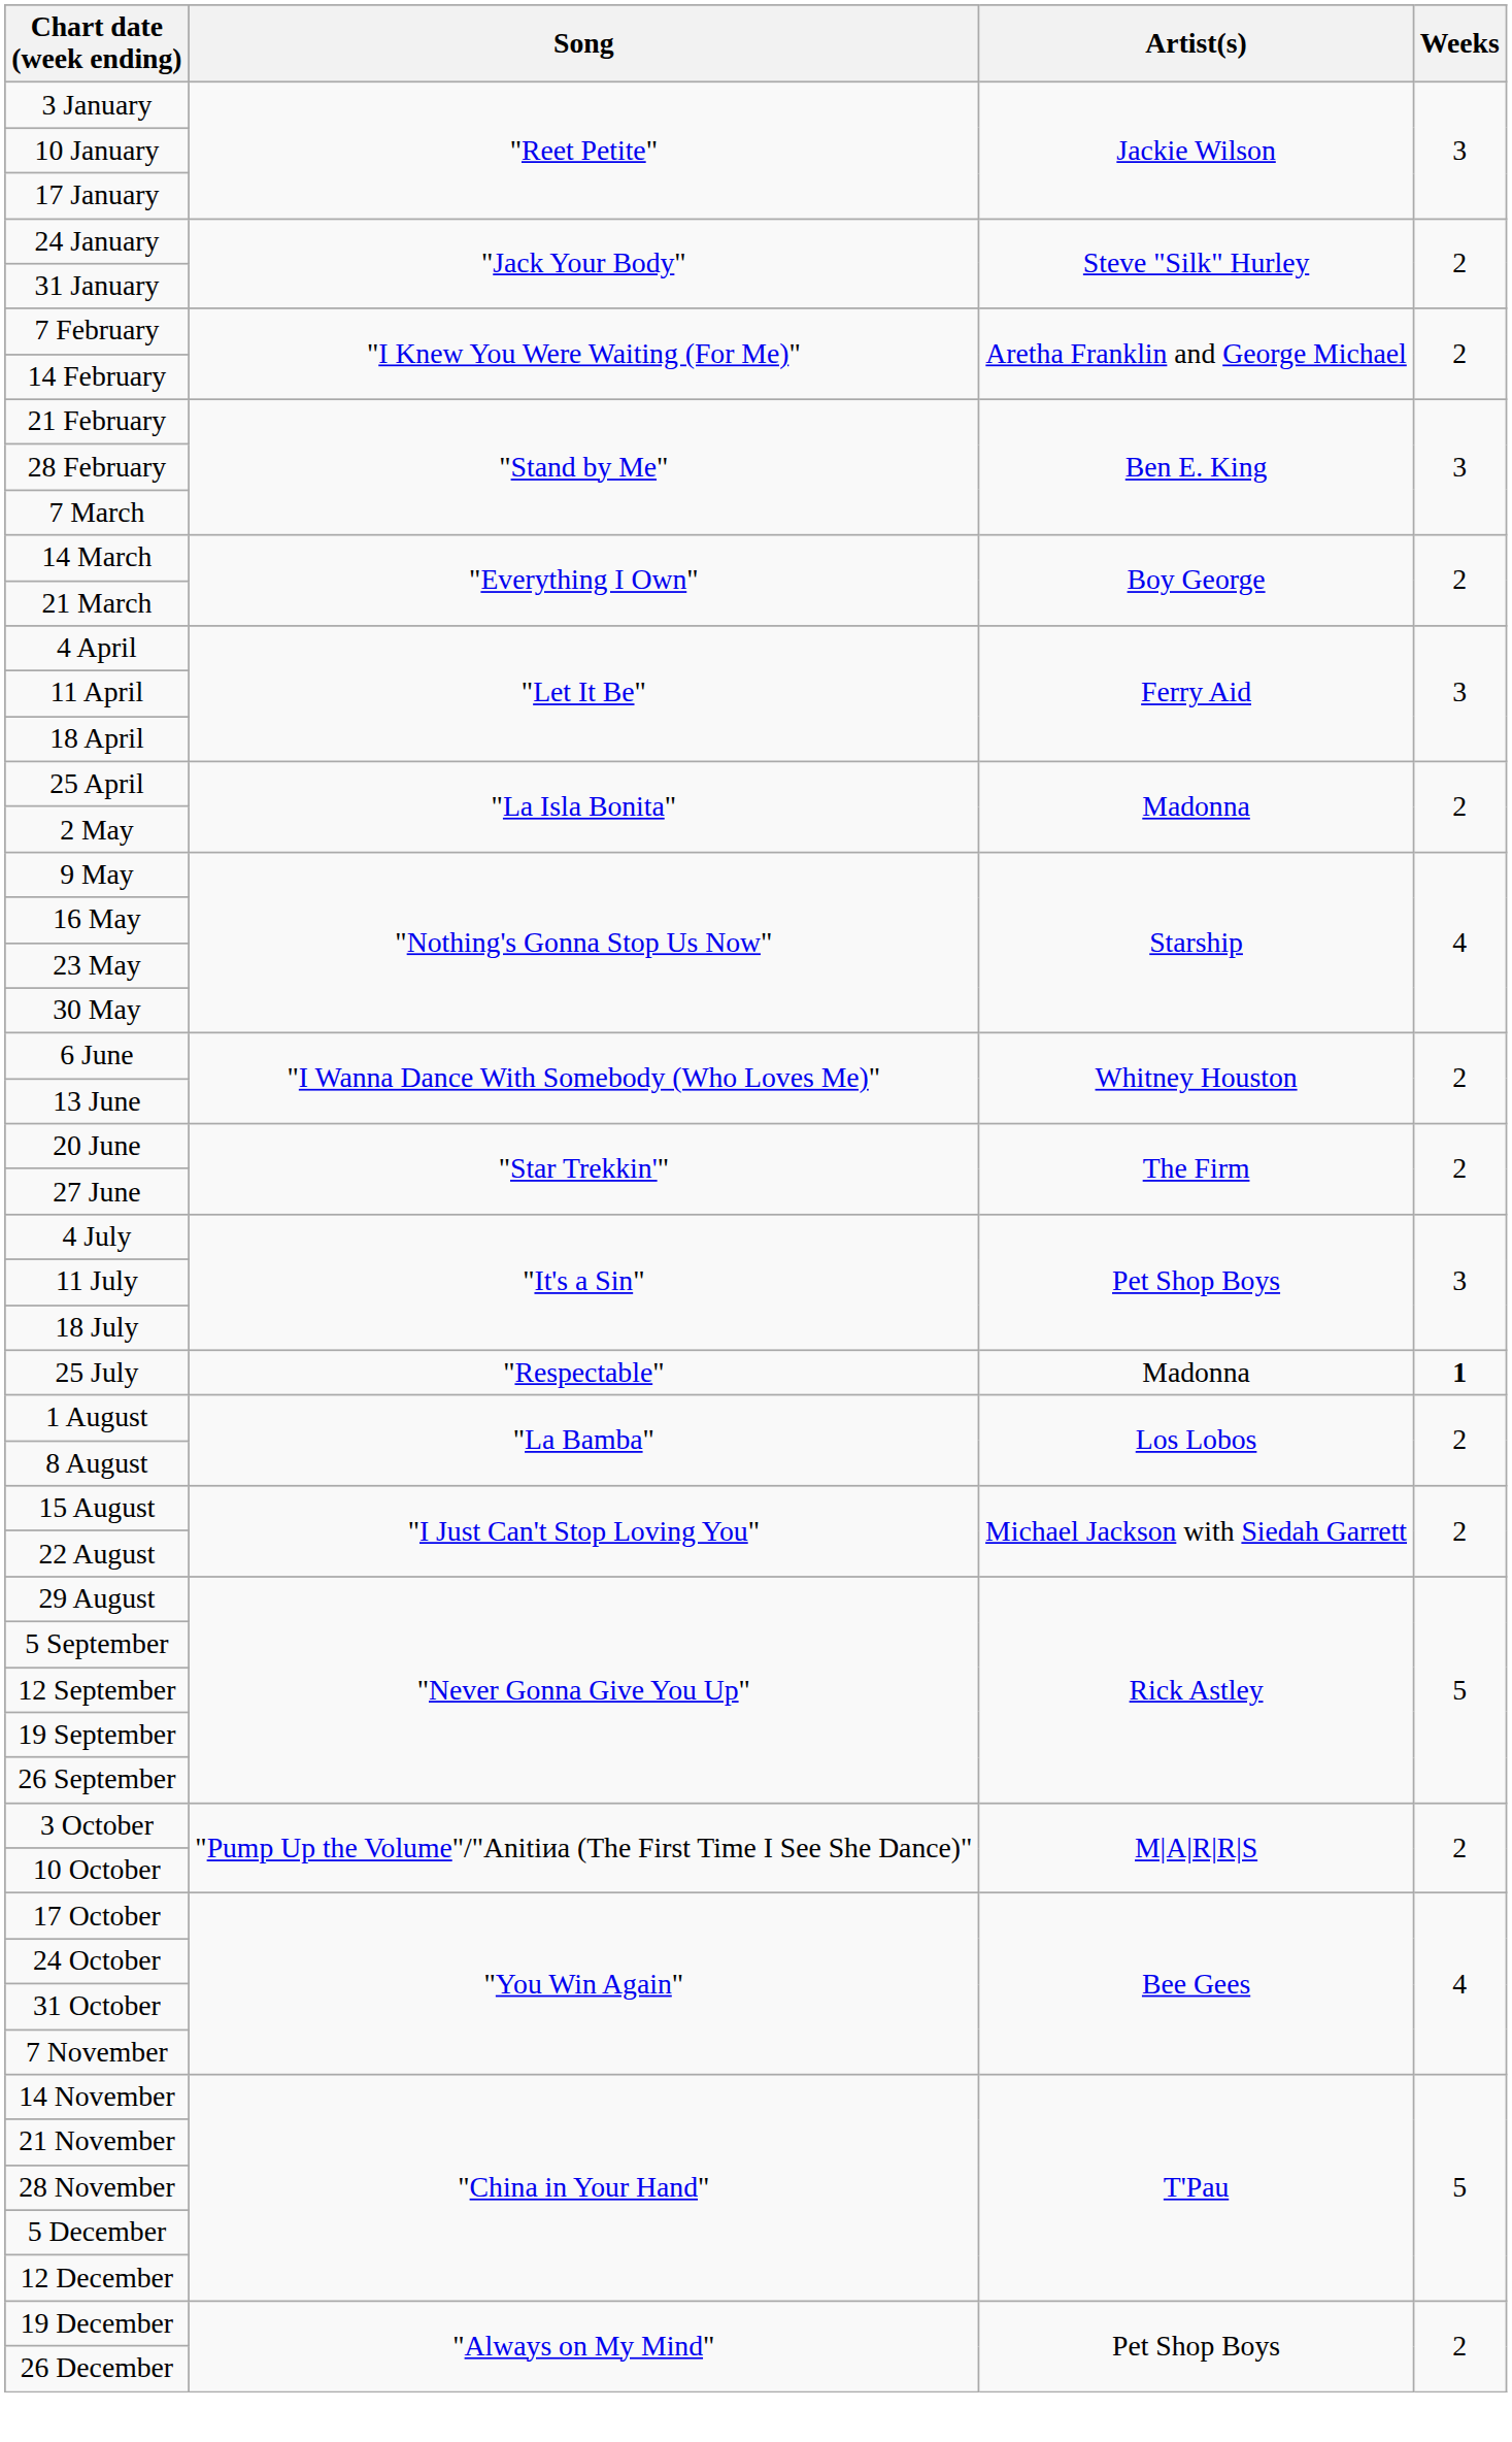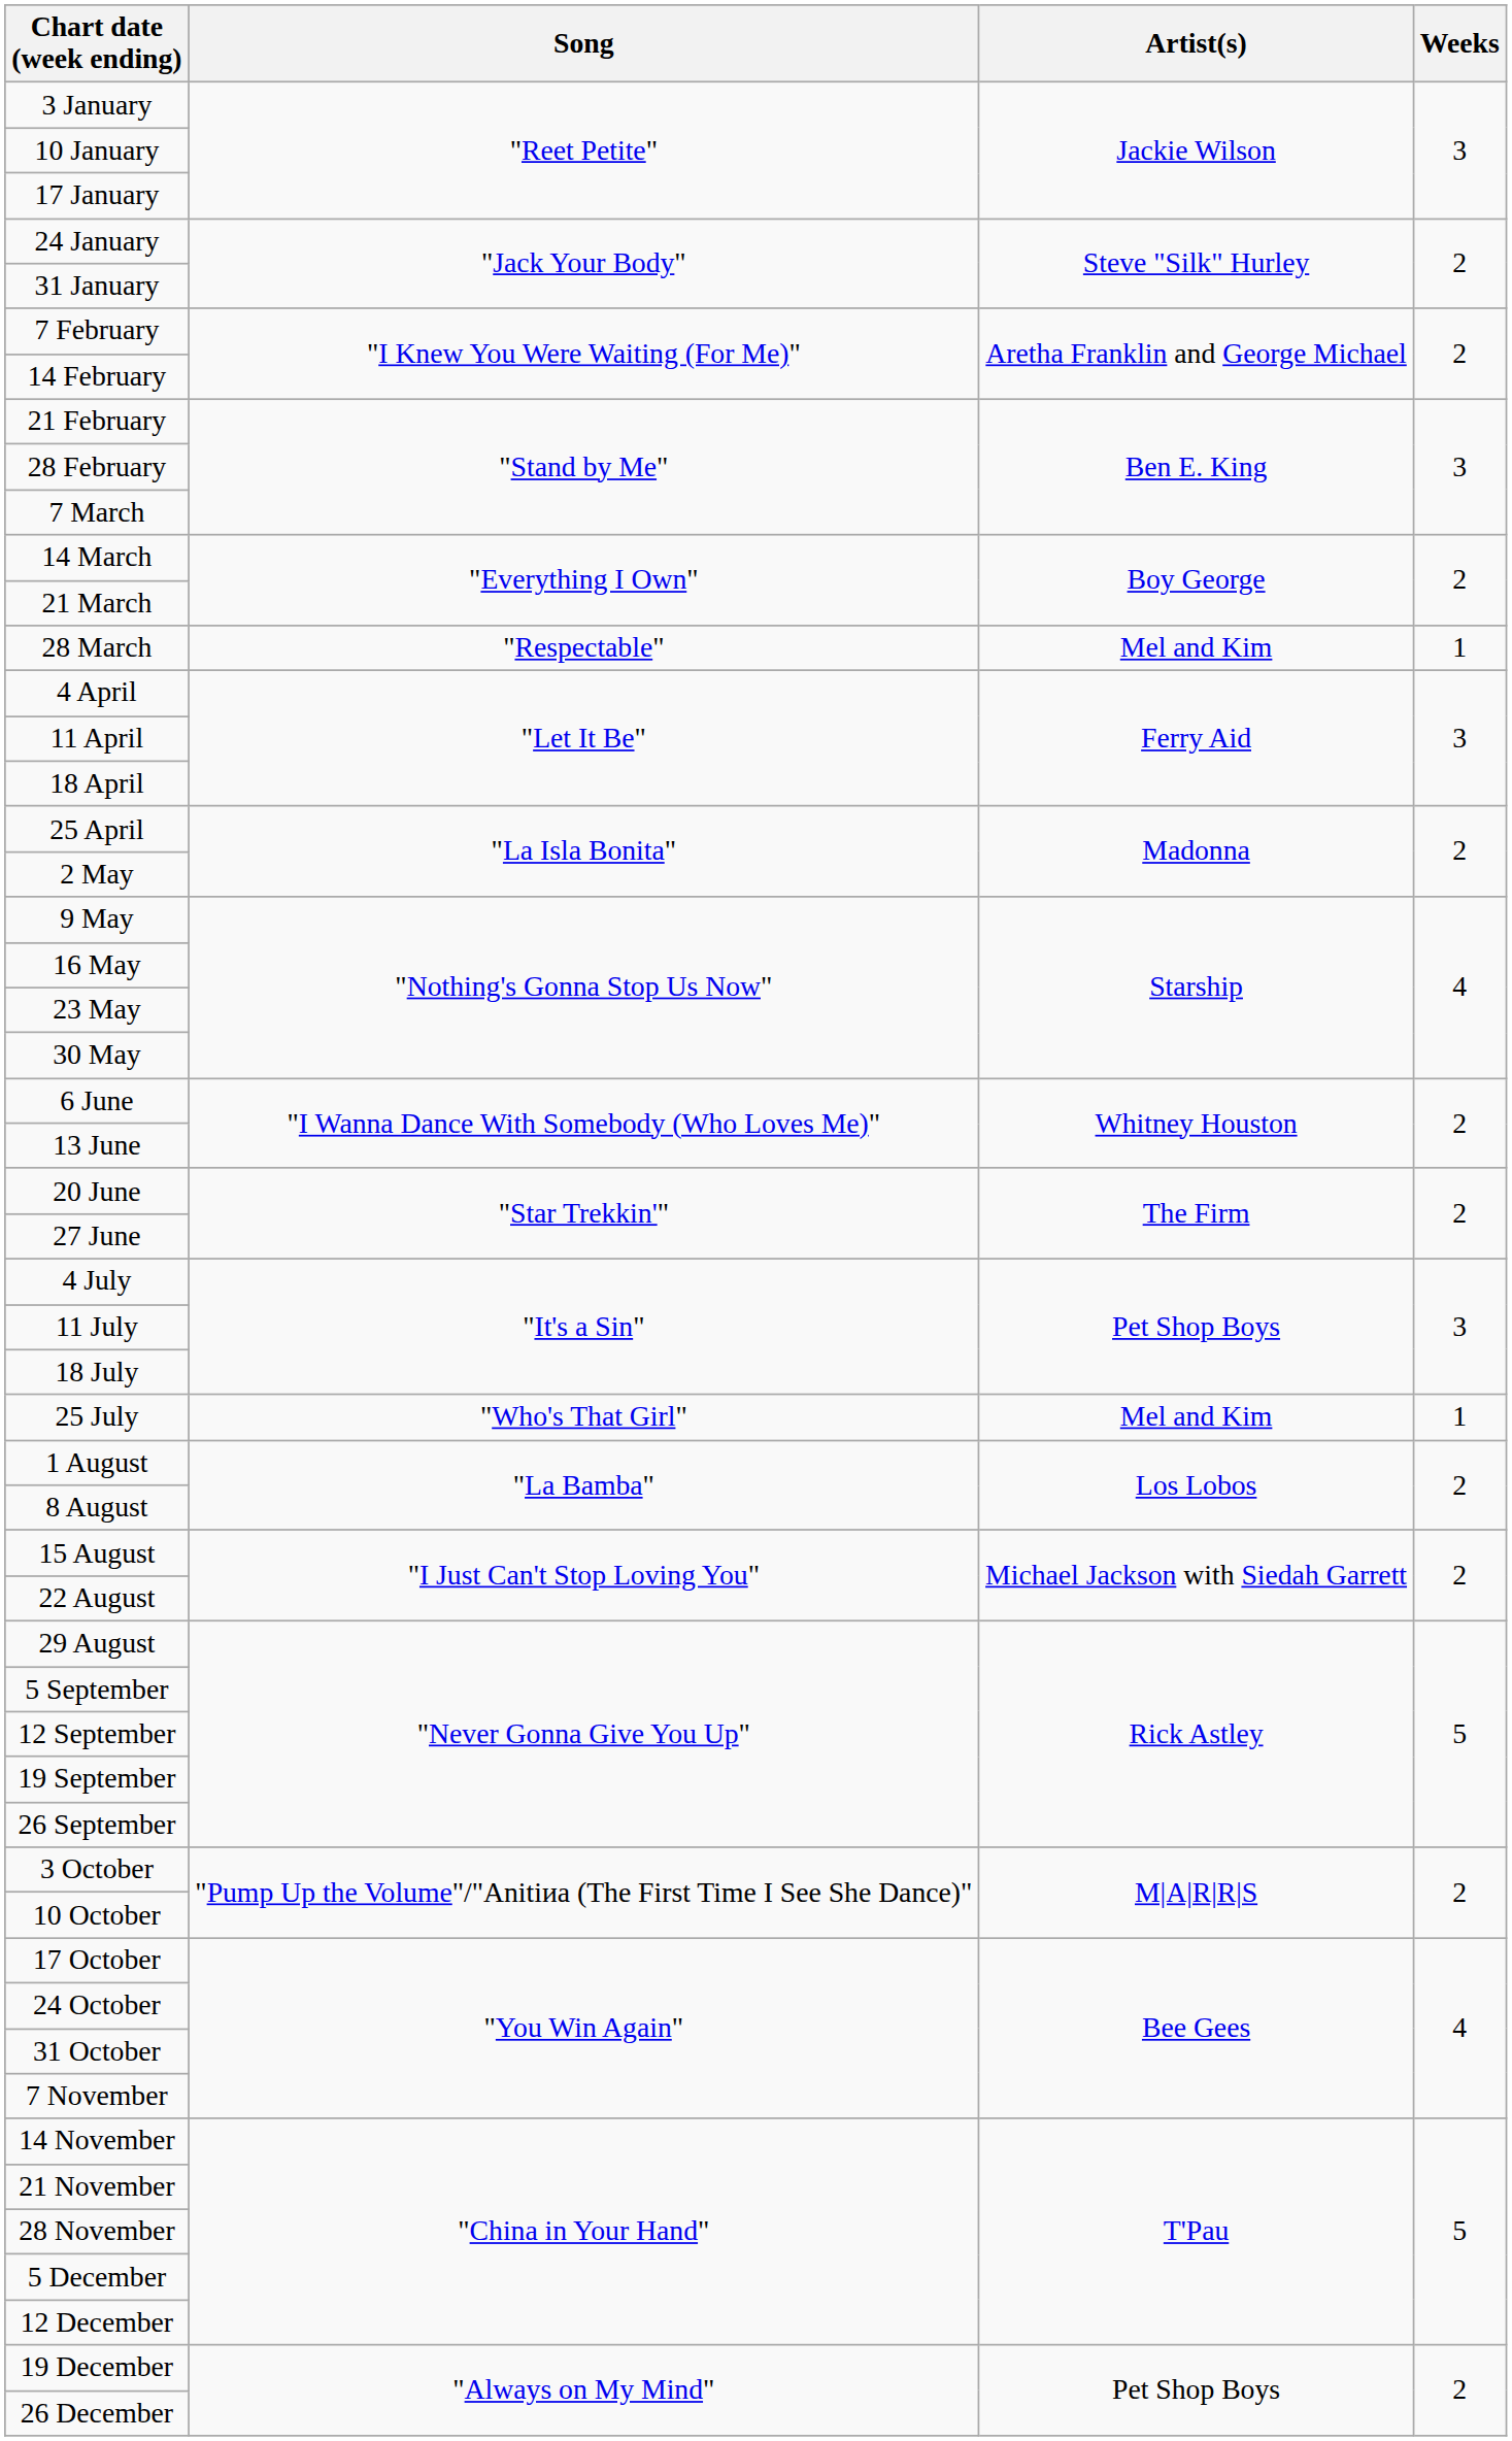+ row: 28 March | "Respectable" | Mel and Kim | 1
25 July | Song: "Respectable" -> "Who's That Girl"
25 July | Artist(s): Madonna -> Mel and Kim
25 July | Weeks: bold -> normal
